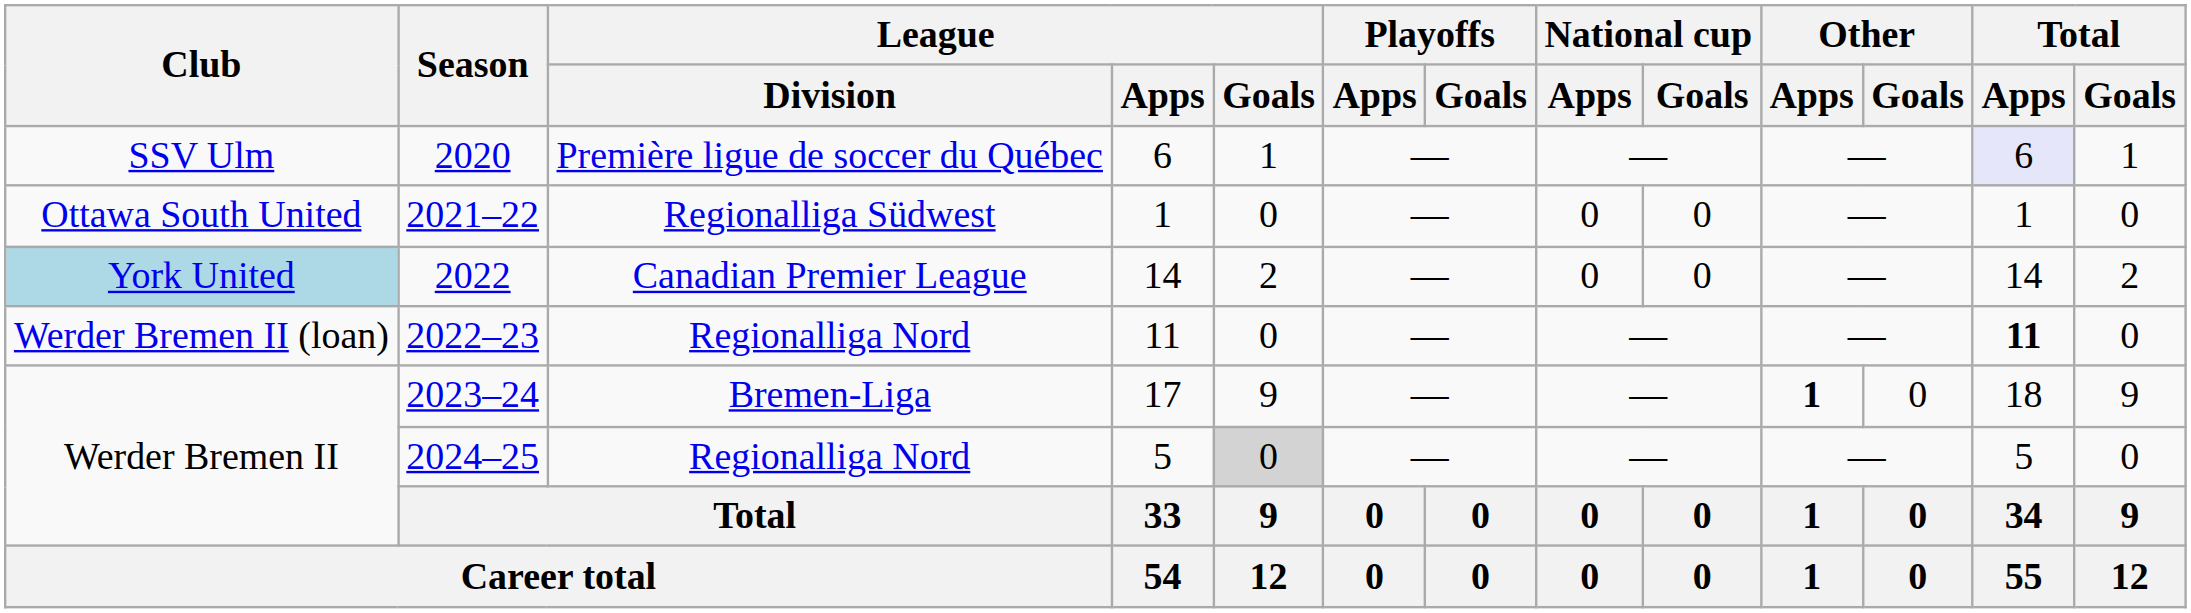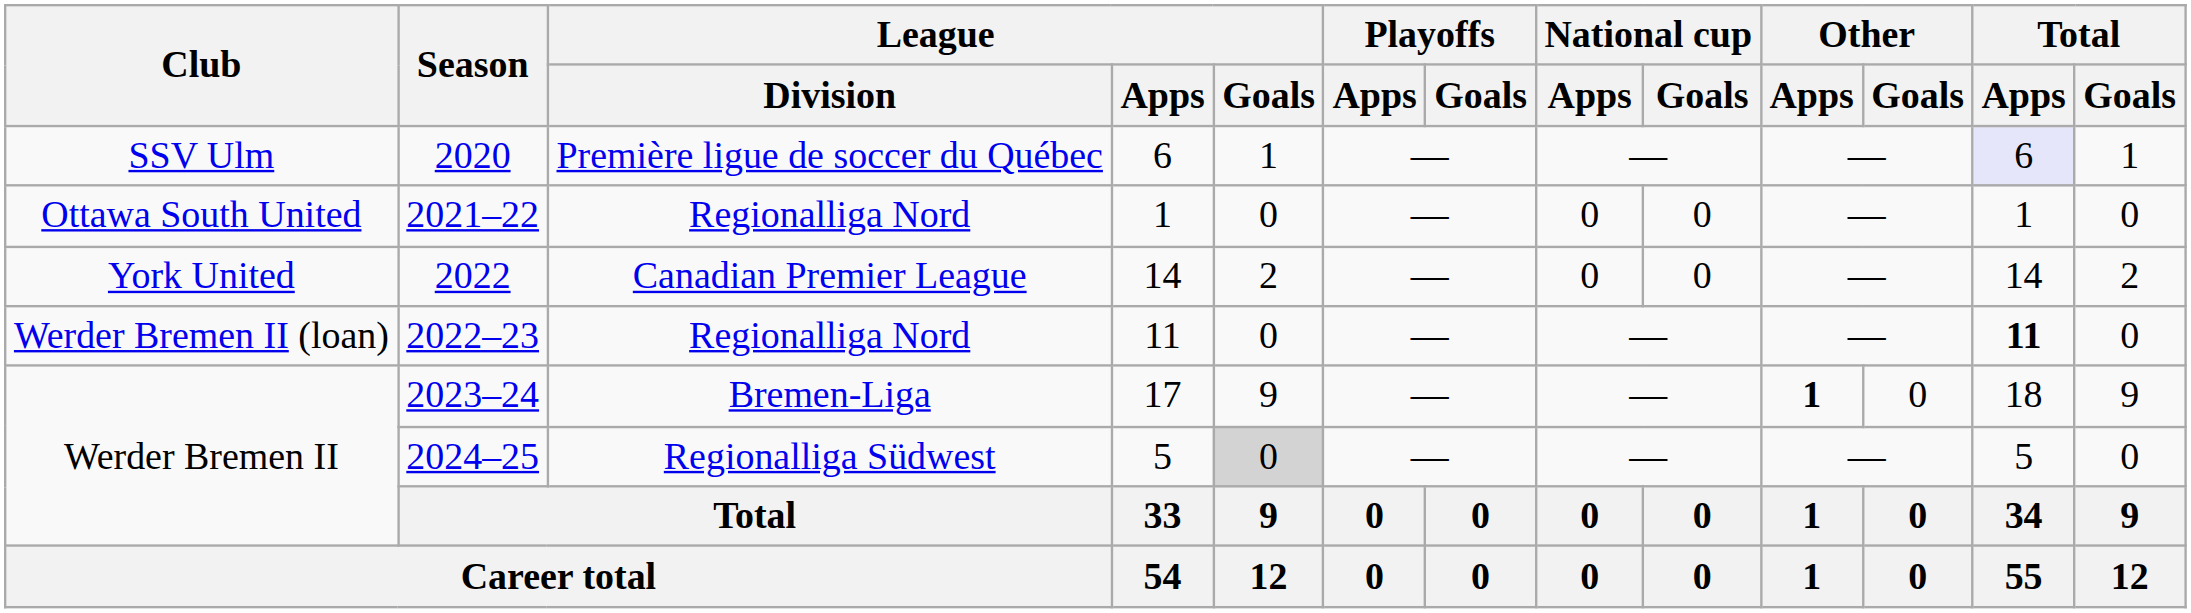2021–22 | League / Division: Regionalliga Südwest -> Regionalliga Nord
2022 | Club: lightblue background -> no background
2024–25 | League / Division: Regionalliga Nord -> Regionalliga Südwest
